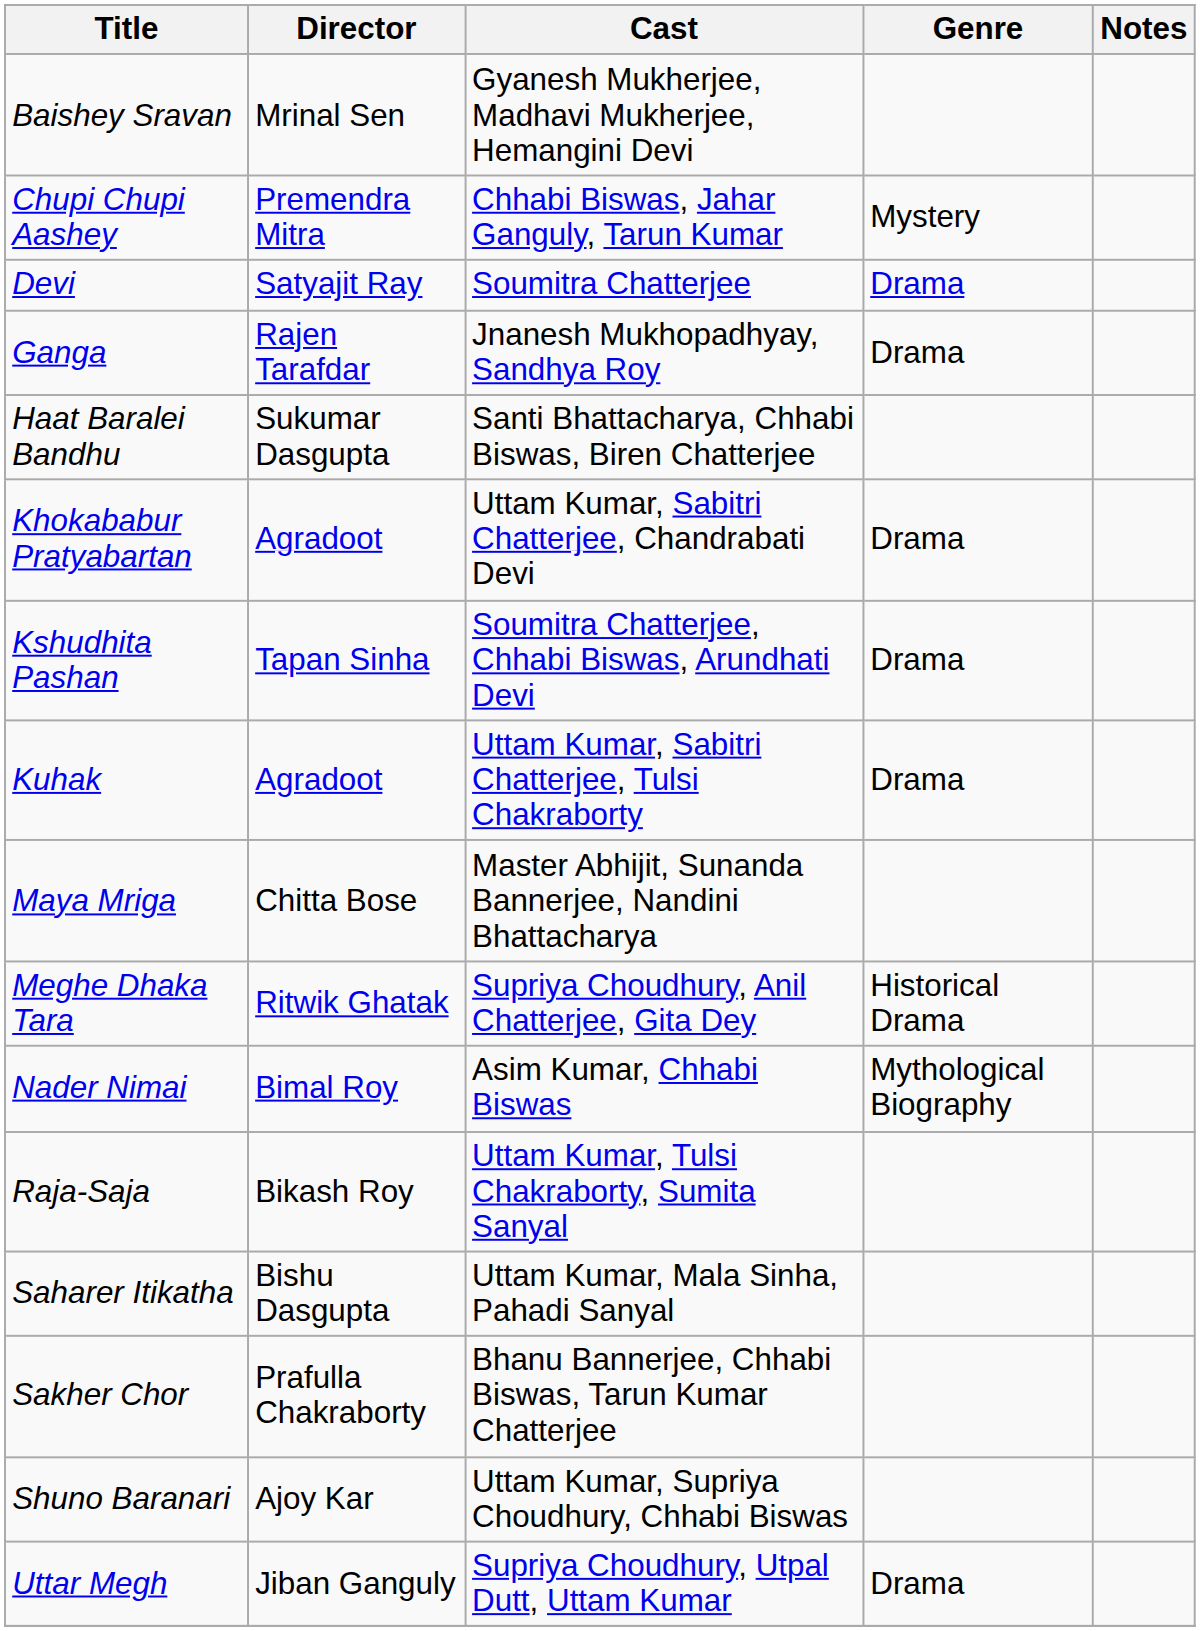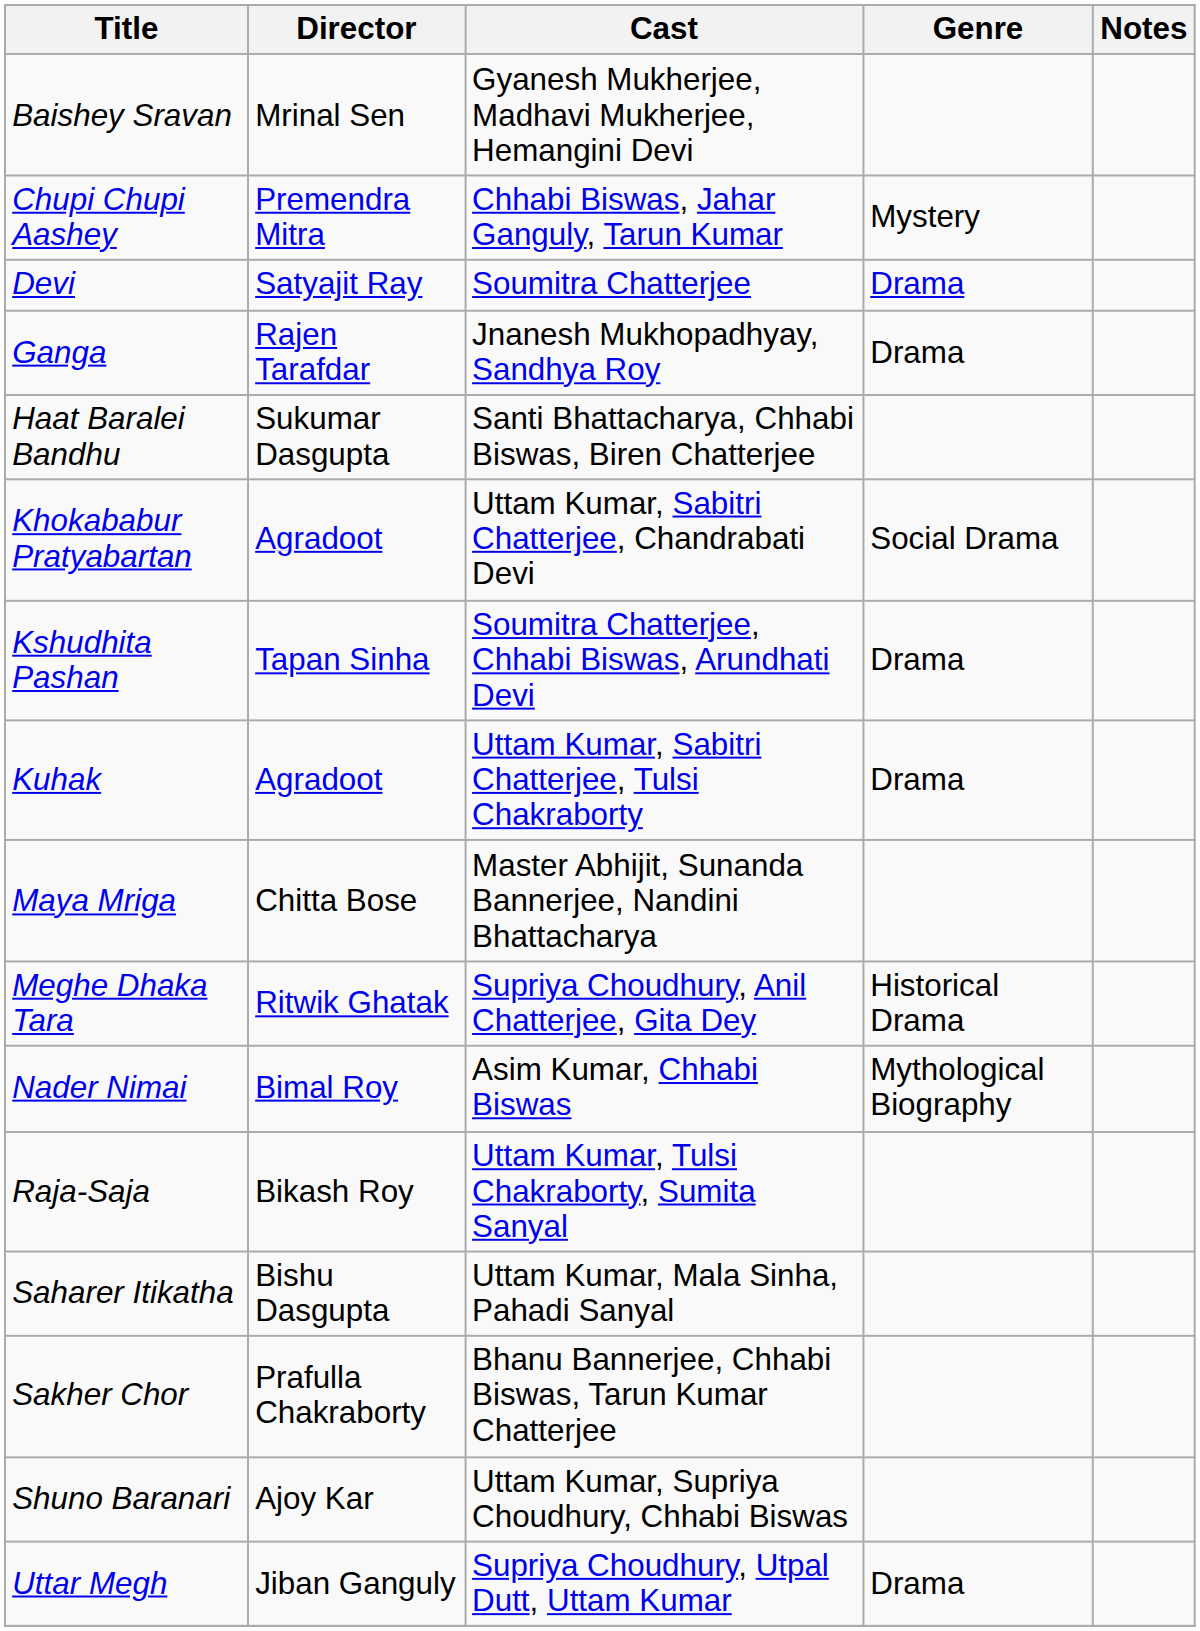Khokababur Pratyabartan | Genre: Drama -> Social Drama
